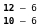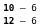rows swapped: 10 – 6 <-> 12 – 6
